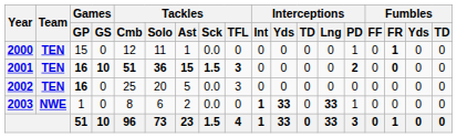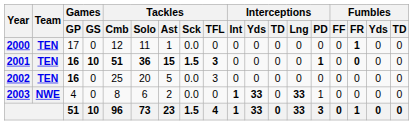2000 | Games / GP: 15 -> 17
2000 | Interceptions / PD: 1 -> 0
2001 | Interceptions / PD: 2 -> 1
2003 | Games / GP: 1 -> 4
